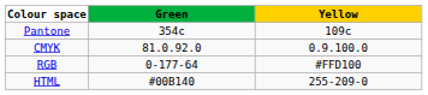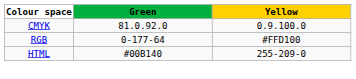- row: Pantone | 354c | 109c
